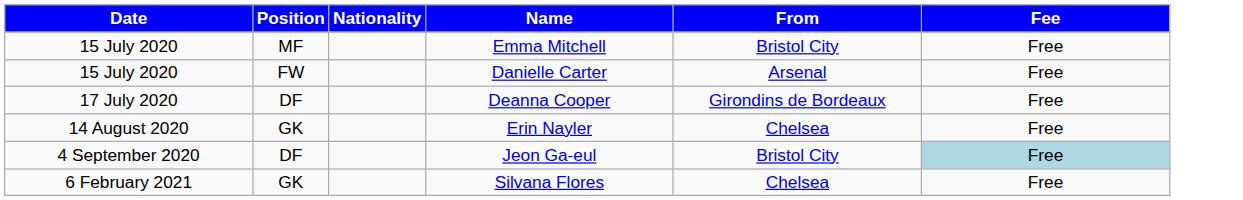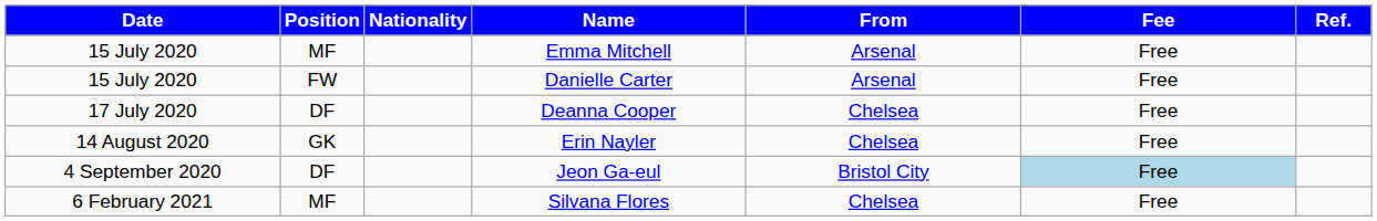+ column: Ref.
Emma Mitchell | From: Bristol City -> Arsenal
Deanna Cooper | From: Girondins de Bordeaux -> Chelsea
Silvana Flores | Position: GK -> MF
